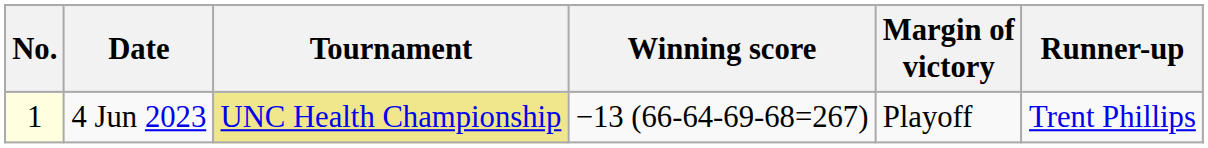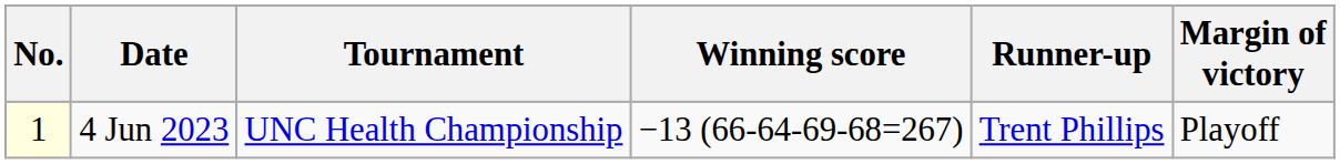columns swapped: Margin of victory <-> Runner-up
4 Jun 2023 | Tournament: khaki background -> no background
